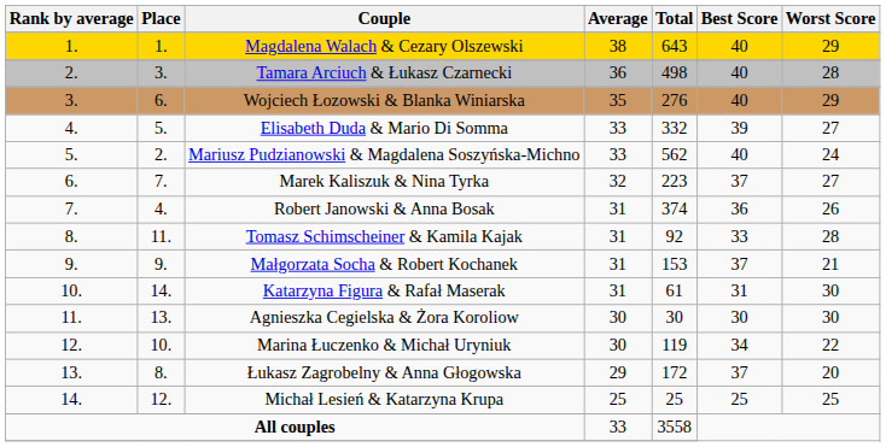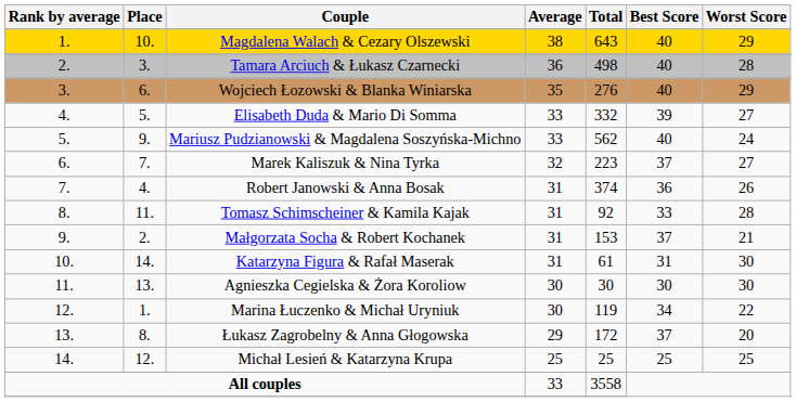Magdalena Walach & Cezary Olszewski | Place: 1. -> 10.
Mariusz Pudzianowski & Magdalena Soszyńska-Michno | Place: 2. -> 9.
Małgorzata Socha & Robert Kochanek | Place: 9. -> 2.
Marina Łuczenko & Michał Uryniuk | Place: 10. -> 1.
